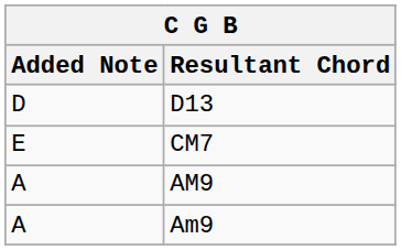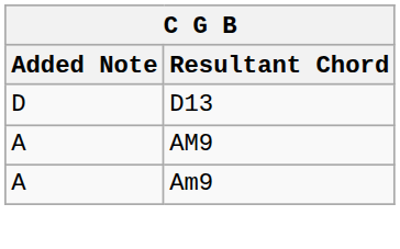- row: E | CM7
